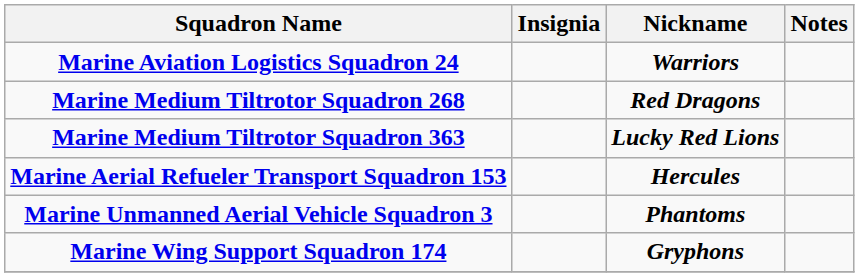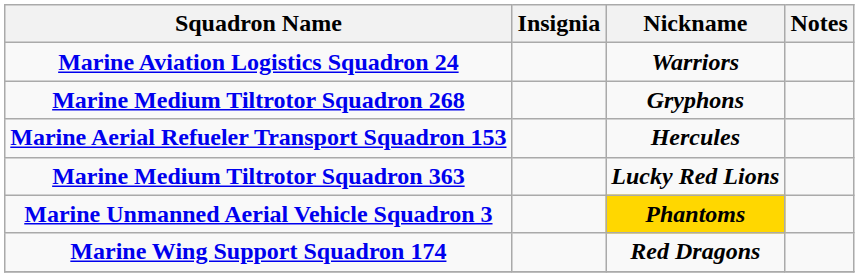Marine Medium Tiltrotor Squadron 268 | Nickname: Red Dragons -> Gryphons
rows swapped: Marine Medium Tiltrotor Squadron 363 <-> Marine Aerial Refueler Transport Squadron 153
Marine Unmanned Aerial Vehicle Squadron 3 | Nickname: no background -> gold background
Marine Wing Support Squadron 174 | Nickname: Gryphons -> Red Dragons
